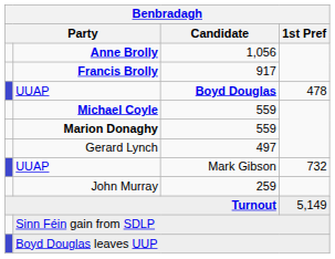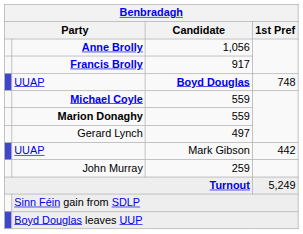UUAP / Boyd Douglas | 1st Pref: 478 -> 748
UUAP / Mark Gibson | 1st Pref: 732 -> 442
Turnout | 1st Pref: 5,149 -> 5,249
